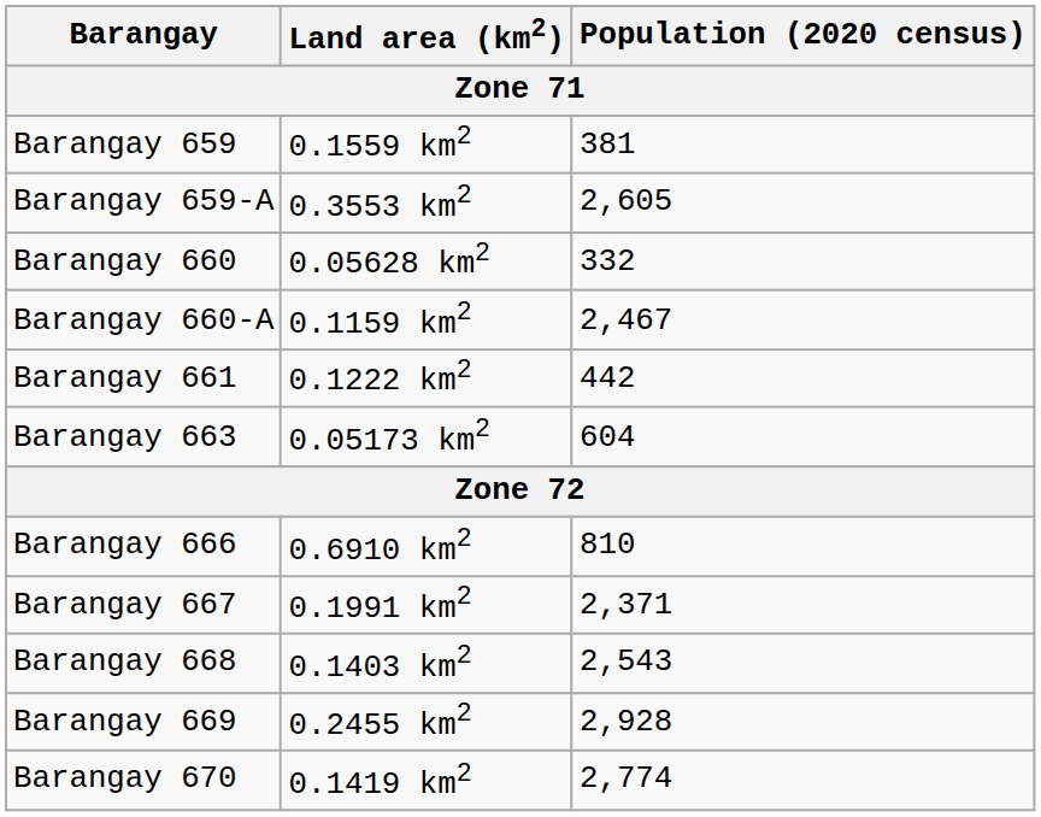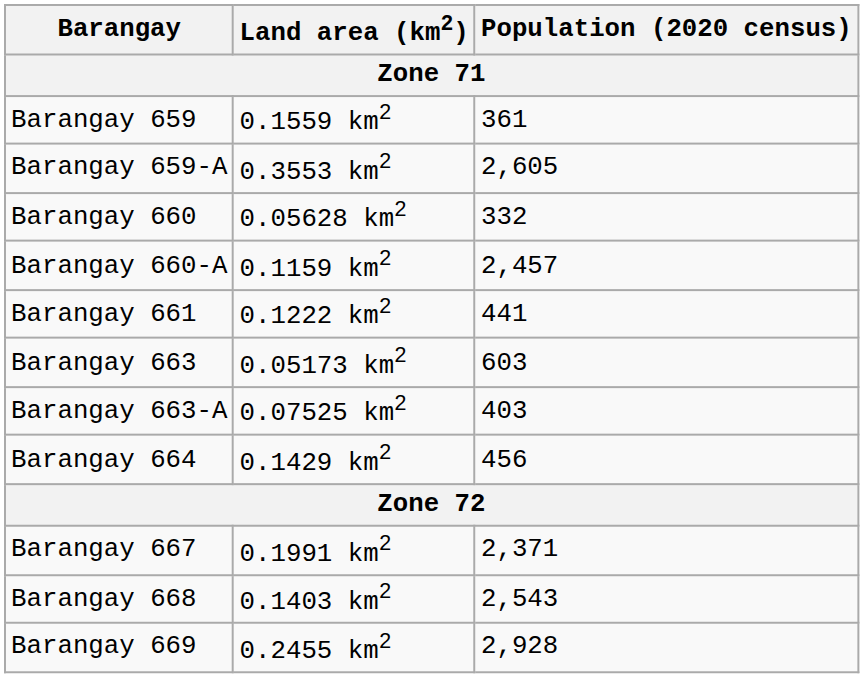Barangay 659 | Population (2020 census): 381 -> 361
Barangay 660-A | Population (2020 census): 2,467 -> 2,457
Barangay 661 | Population (2020 census): 442 -> 441
Barangay 663 | Population (2020 census): 604 -> 603
+ row: Barangay 663-A | 0.07525 km2 | 403
+ row: Barangay 664 | 0.1429 km2 | 456
- row: Barangay 666 | 0.6910 km2 | 810
- row: Barangay 670 | 0.1419 km2 | 2,774
